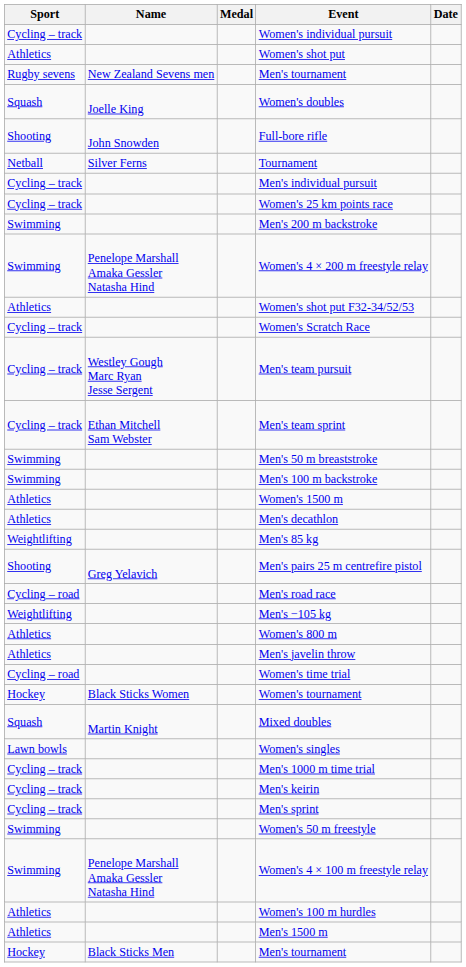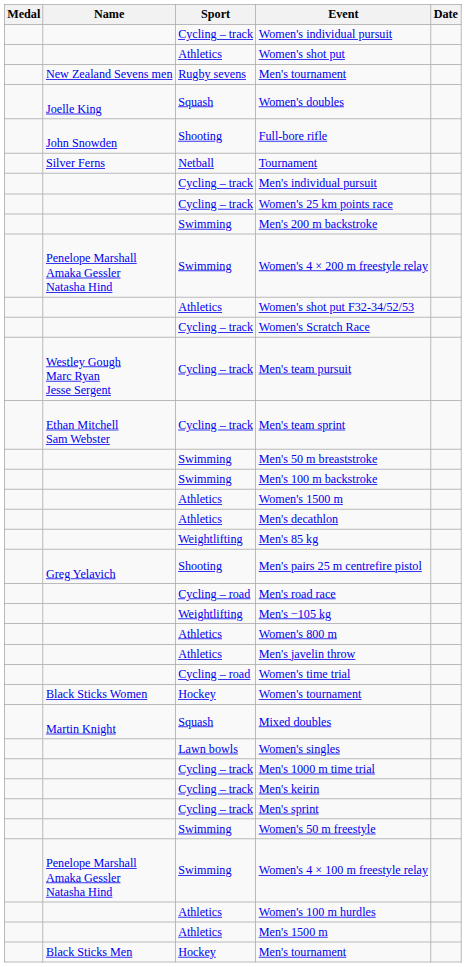columns swapped: Medal <-> Sport
